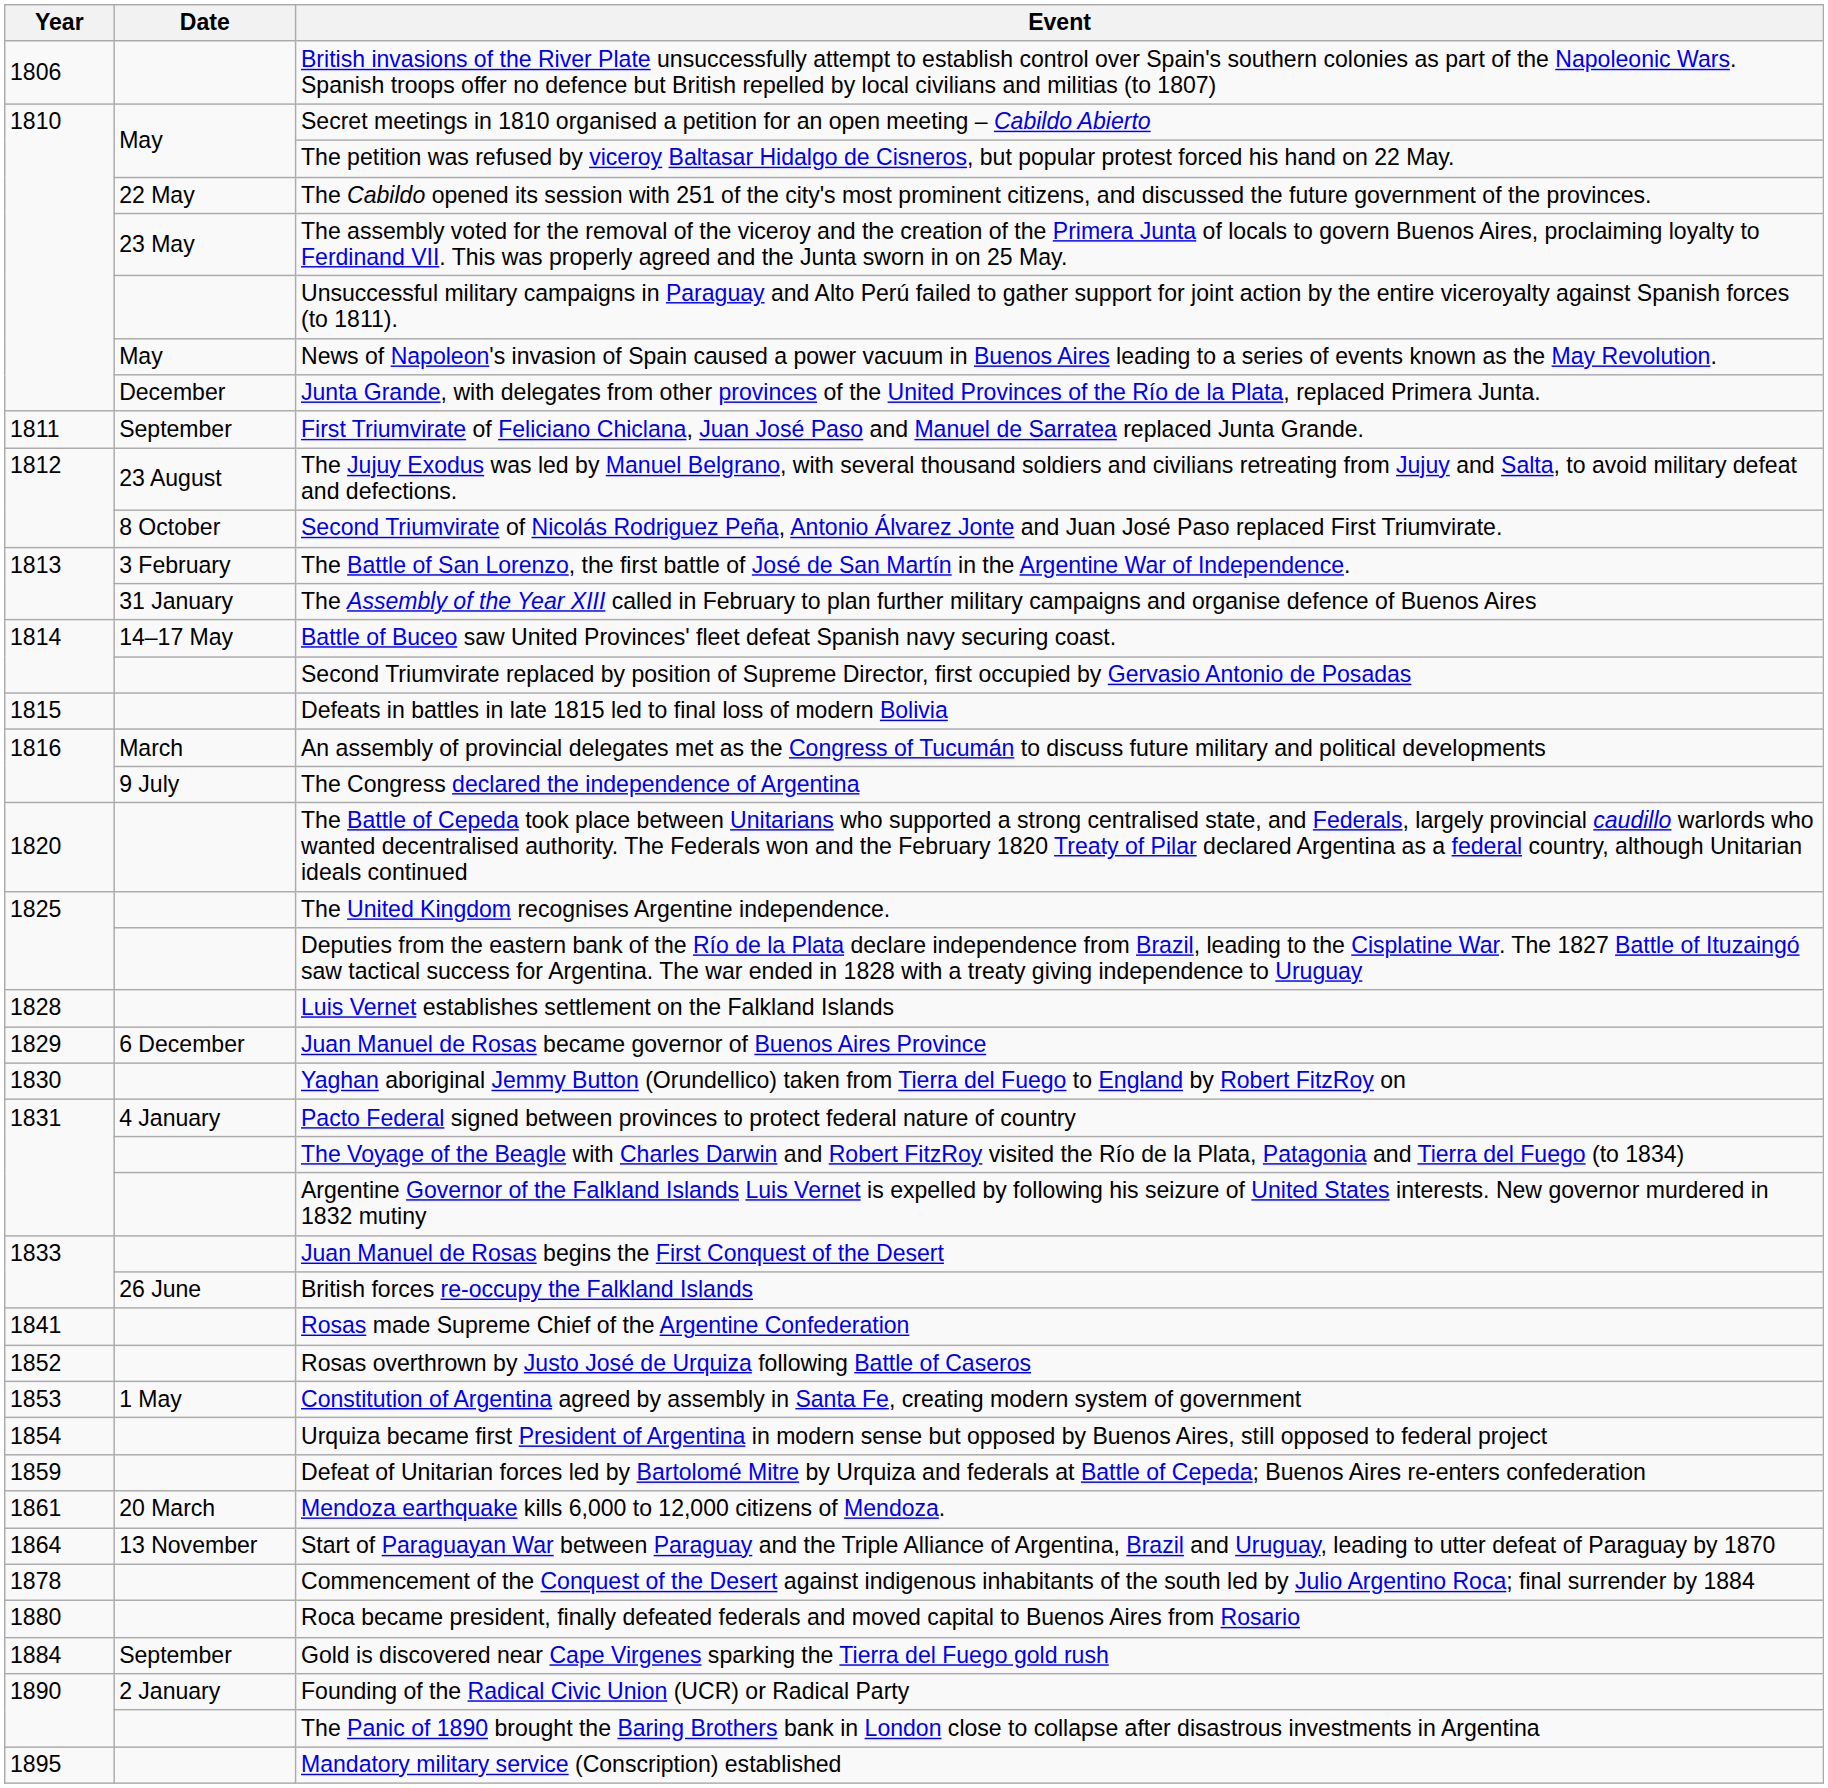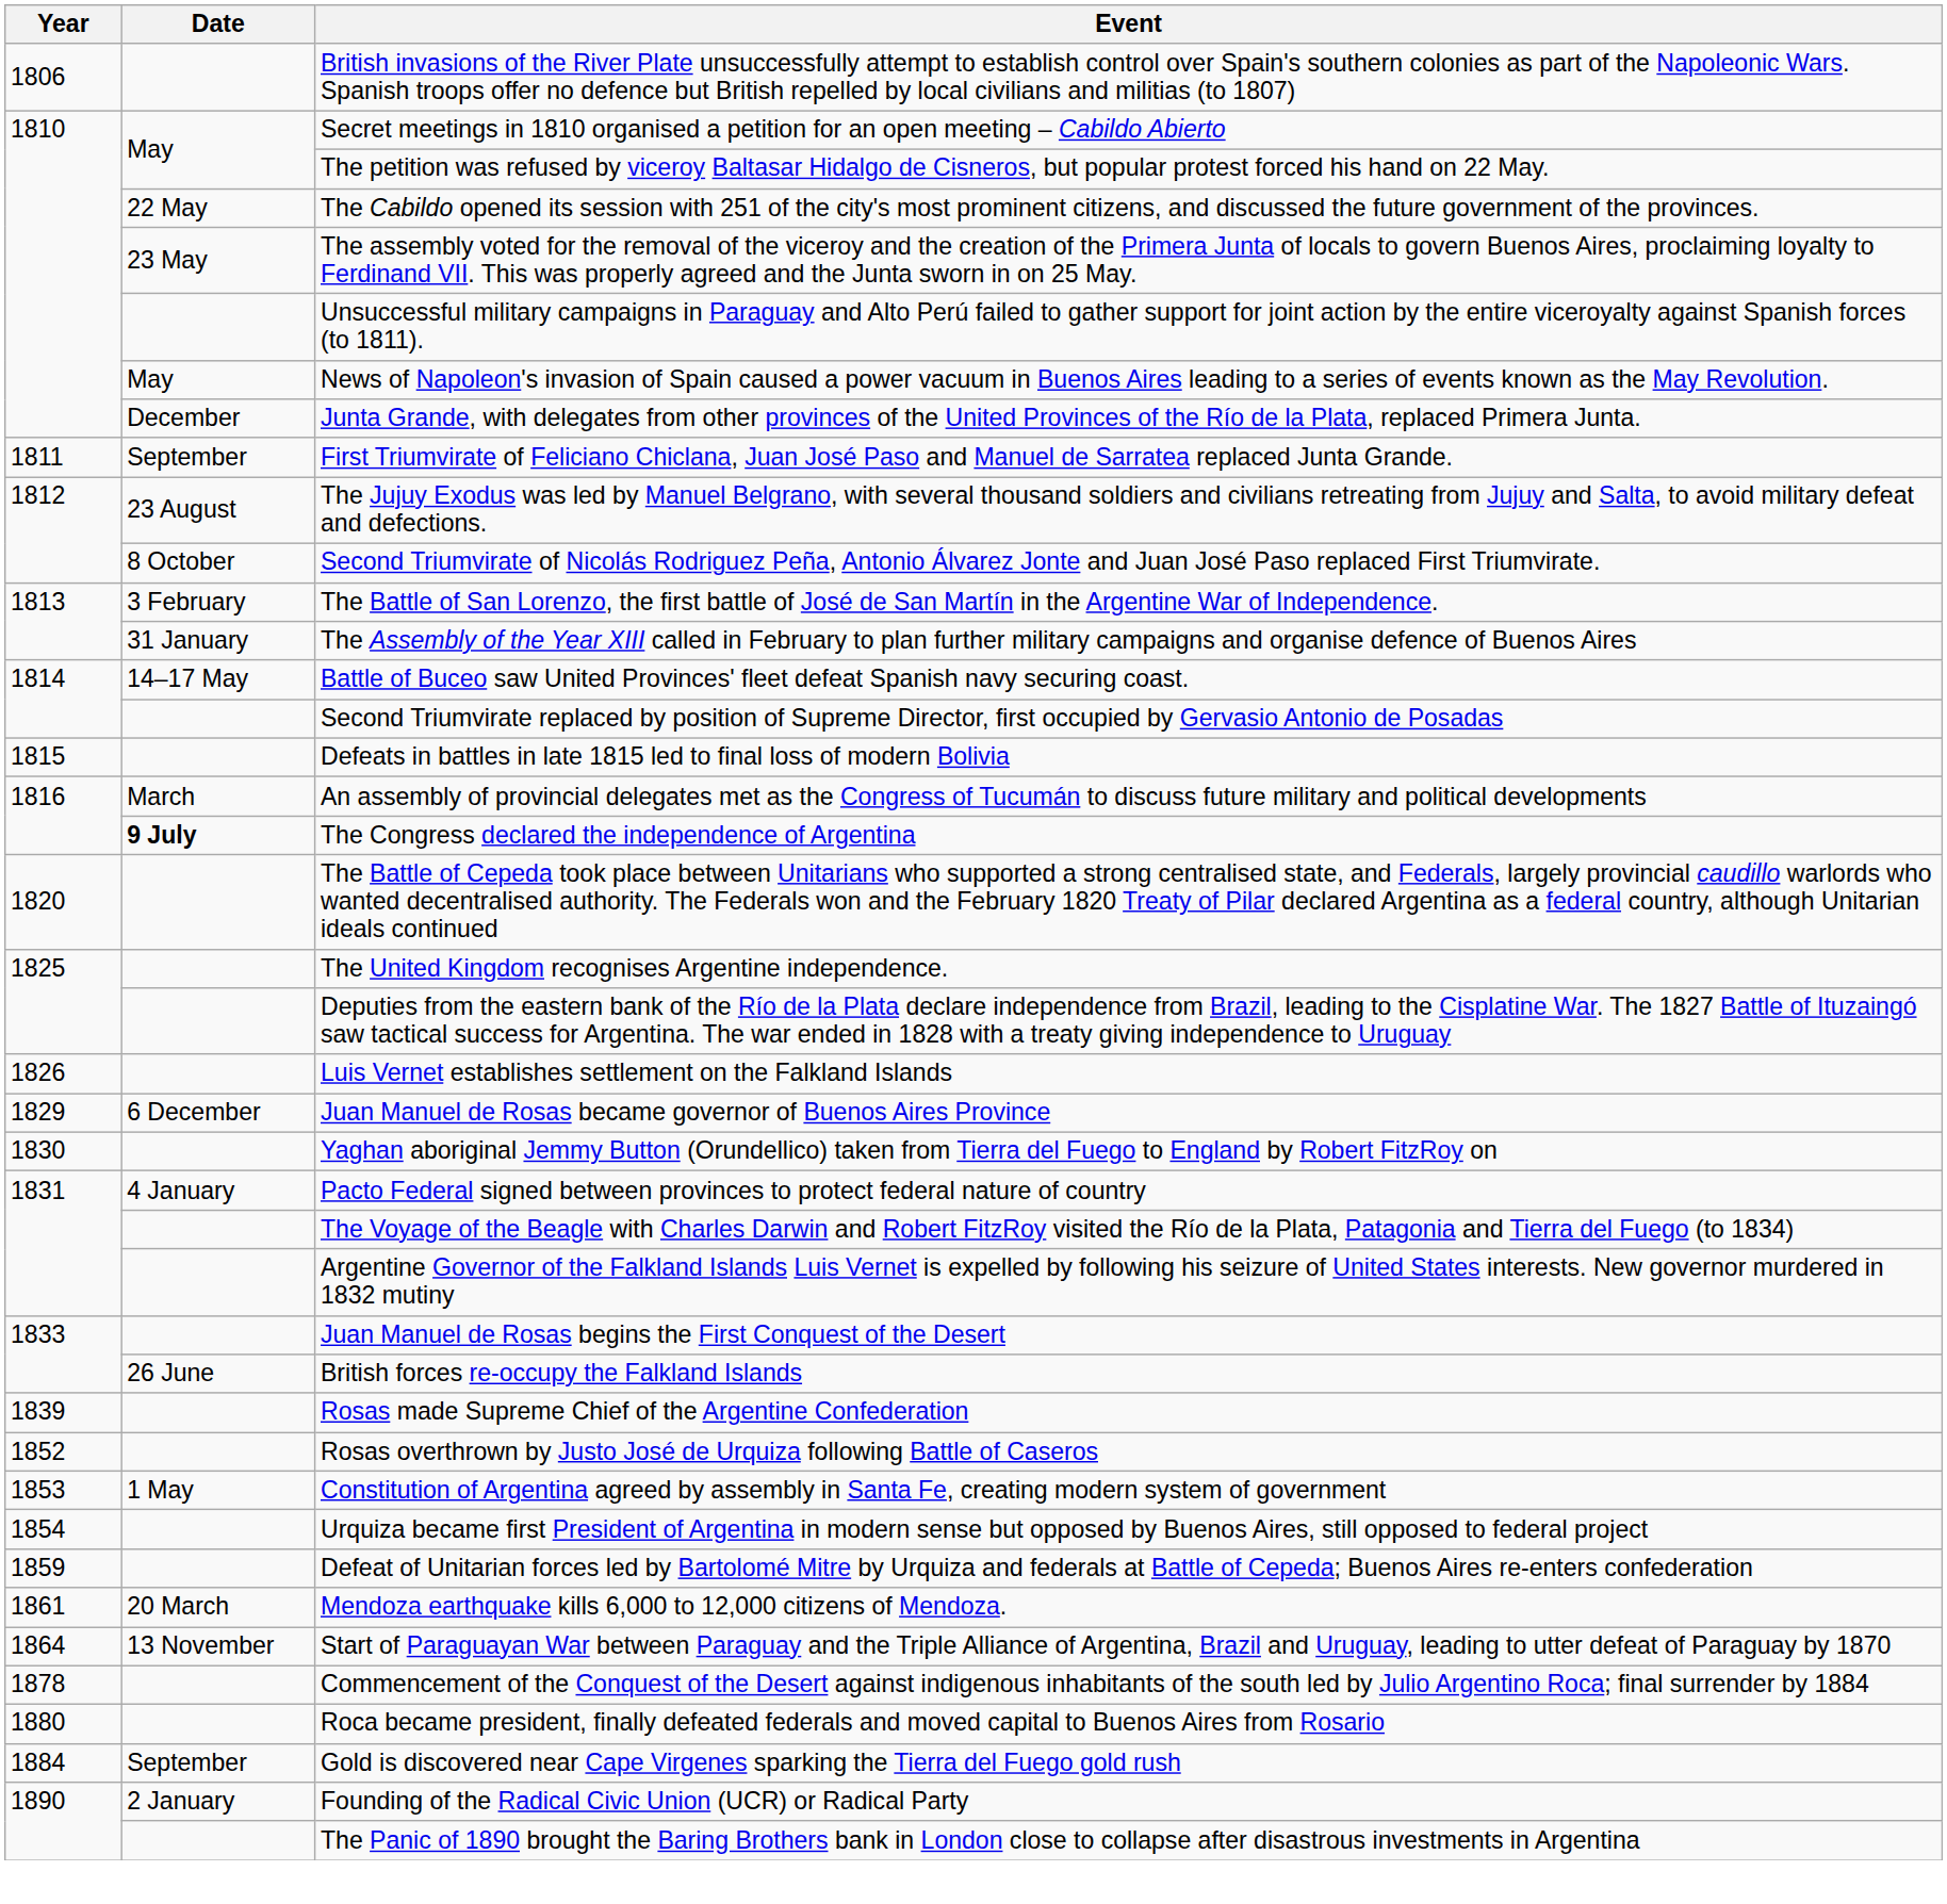The Congress declared the independence of Argentina | Date: normal -> bold
Luis Vernet establishes settlement on the Falkland Islands | Year: 1828 -> 1826
Rosas made Supreme Chief of the Argentine Confederation | Year: 1841 -> 1839
- row: 1895 | Mandatory military service (Conscription) established
